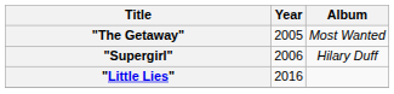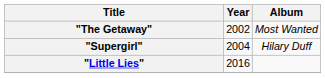"The Getaway" | Year: 2005 -> 2002
"Supergirl" | Year: 2006 -> 2004
